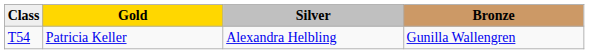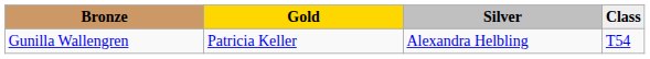columns swapped: Class <-> Bronze
